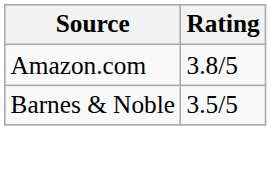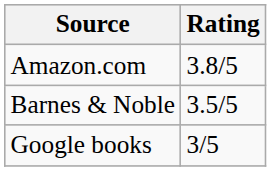+ row: Google books | 3/5
